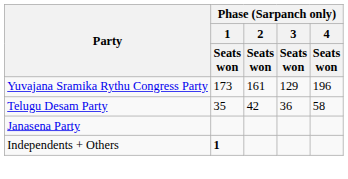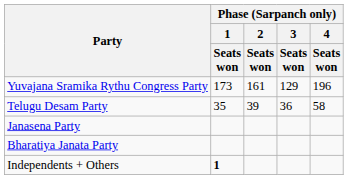Telugu Desam Party | Phase (Sarpanch only) / 2 / Seats won: 42 -> 39
+ row: Bharatiya Janata Party
